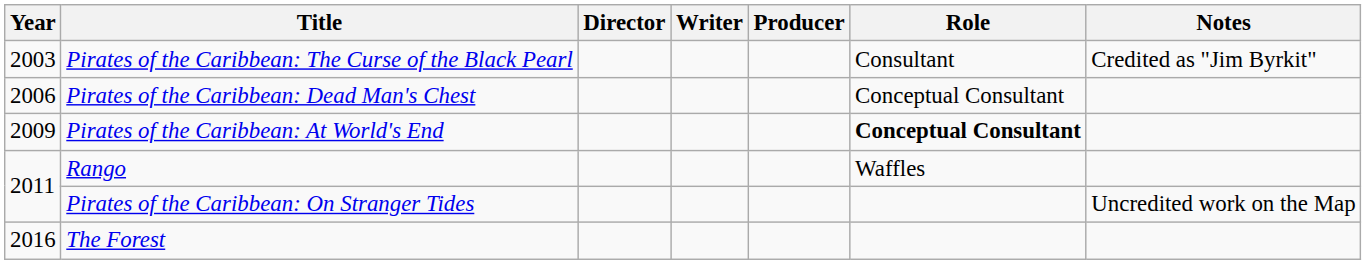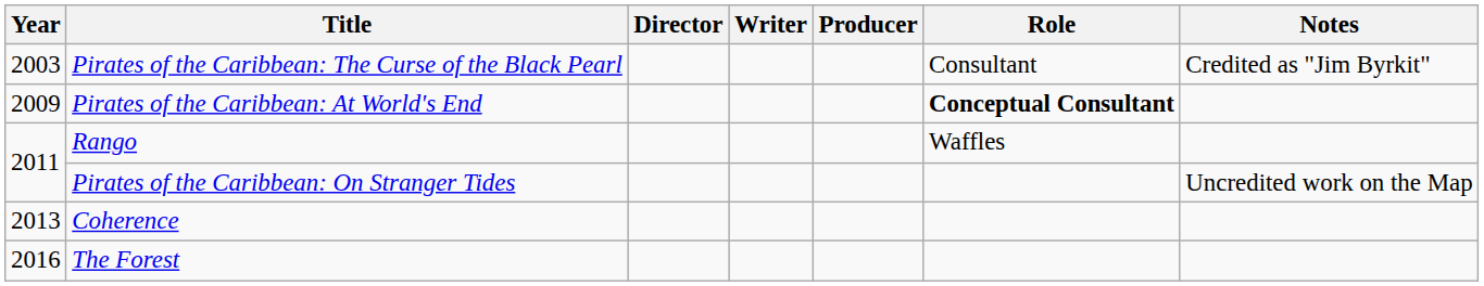- row: 2006 | Pirates of the Caribbean: Dead Man's Chest | Conceptual Consultant
+ row: 2013 | Coherence
